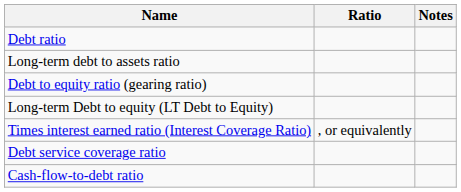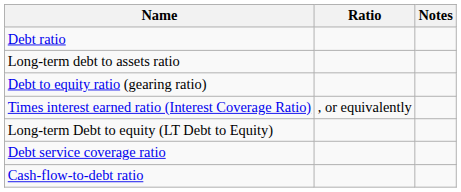rows swapped: Long-term Debt to equity (LT Debt to Equity) <-> Times interest earned ratio (Interest Coverage Ratio)
